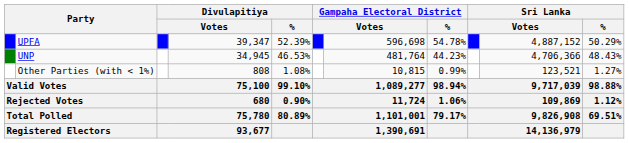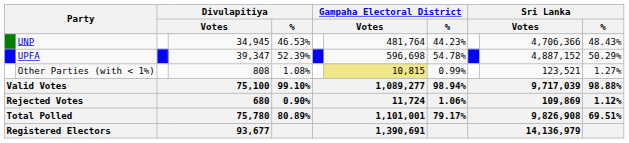rows swapped: UPFA <-> UNP
Other Parties (with < 1%) | column 7: no background -> khaki background
